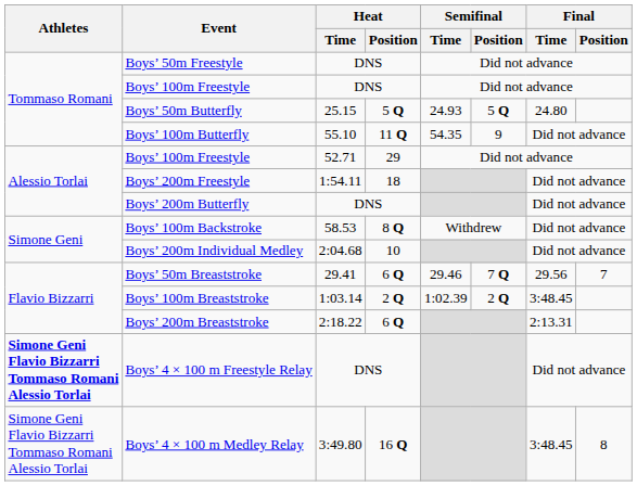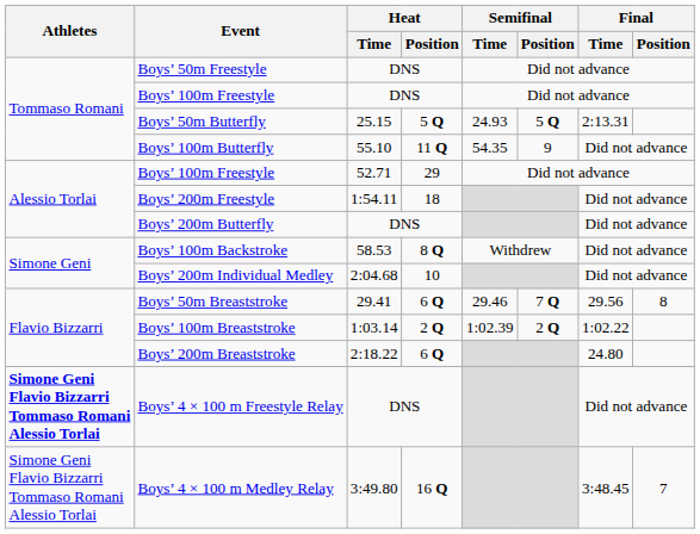Boys’ 50m Butterfly | Final / Time: 24.80 -> 2:13.31
Boys’ 50m Breaststroke | Final / Position: 7 -> 8
Boys’ 100m Breaststroke | Final / Time: 3:48.45 -> 1:02.22
Boys’ 200m Breaststroke | Final / Time: 2:13.31 -> 24.80
Boys’ 4 × 100 m Medley Relay | Final / Position: 8 -> 7
